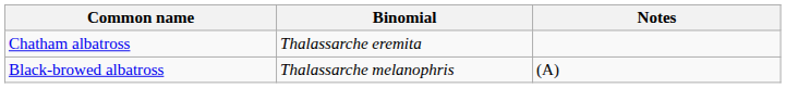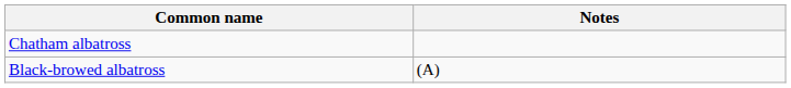- column: Binomial | Thalassarche eremita | Thalassarche melanophris
